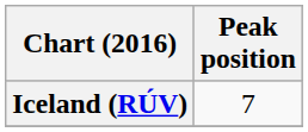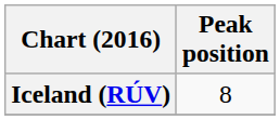Iceland (RÚV) | Peak position: 7 -> 8
